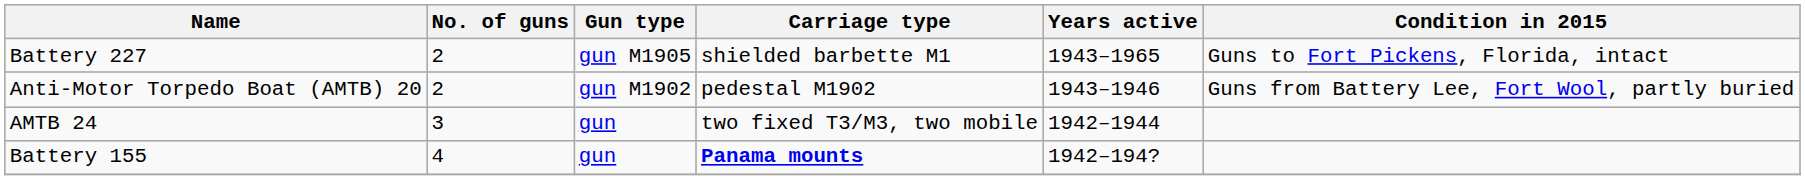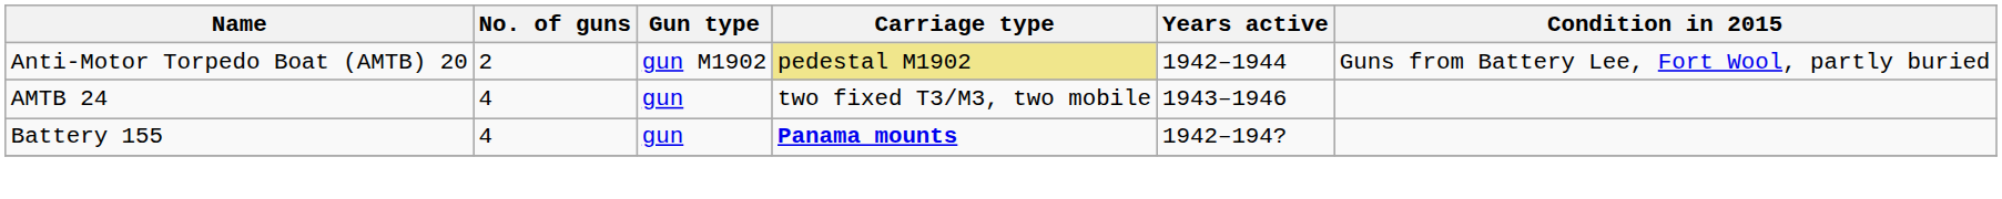- row: Battery 227 | 2 | gun M1905 | shielded barbette M1 | 1943–1965 | Guns to Fort Pickens, Florida, intact
Anti-Motor Torpedo Boat (AMTB) 20 | Carriage type: no background -> khaki background
Anti-Motor Torpedo Boat (AMTB) 20 | Years active: 1943–1946 -> 1942–1944
AMTB 24 | No. of guns: 3 -> 4
AMTB 24 | Years active: 1942–1944 -> 1943–1946
